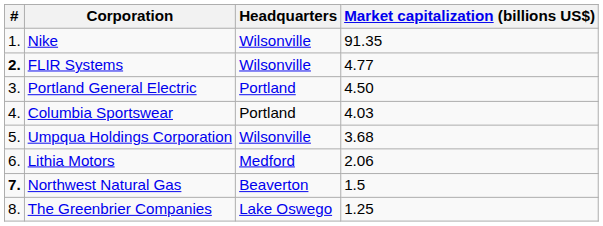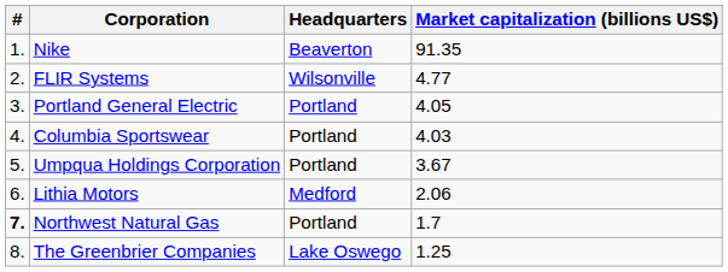Nike | Headquarters: Wilsonville -> Beaverton
FLIR Systems | #: bold -> normal
Portland General Electric | Market capitalization (billions US$): 4.50 -> 4.05
Umpqua Holdings Corporation | Headquarters: Wilsonville -> Portland
Umpqua Holdings Corporation | Market capitalization (billions US$): 3.68 -> 3.67
Northwest Natural Gas | Headquarters: Beaverton -> Portland
Northwest Natural Gas | Market capitalization (billions US$): 1.5 -> 1.7
